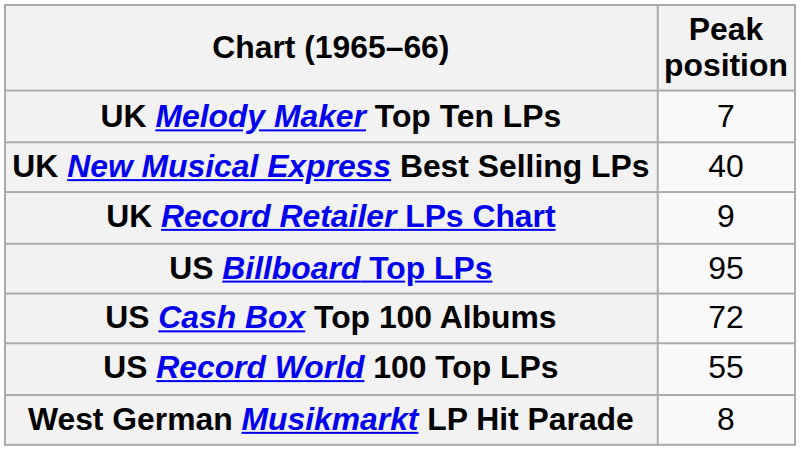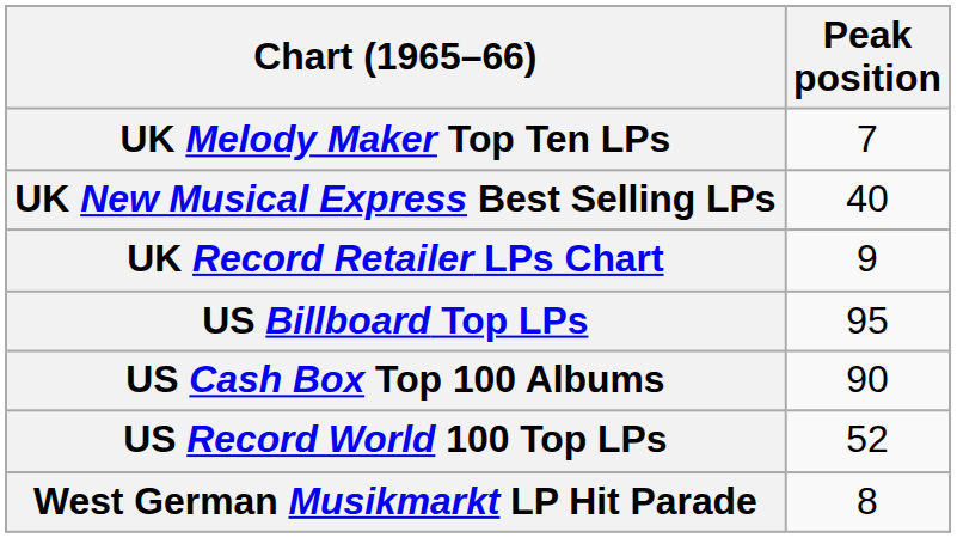US Cash Box Top 100 Albums | Peak position: 72 -> 90
US Record World 100 Top LPs | Peak position: 55 -> 52
